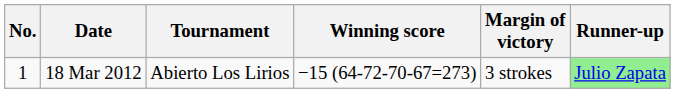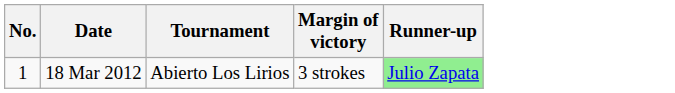- column: Winning score | −15 (64-72-70-67=273)
